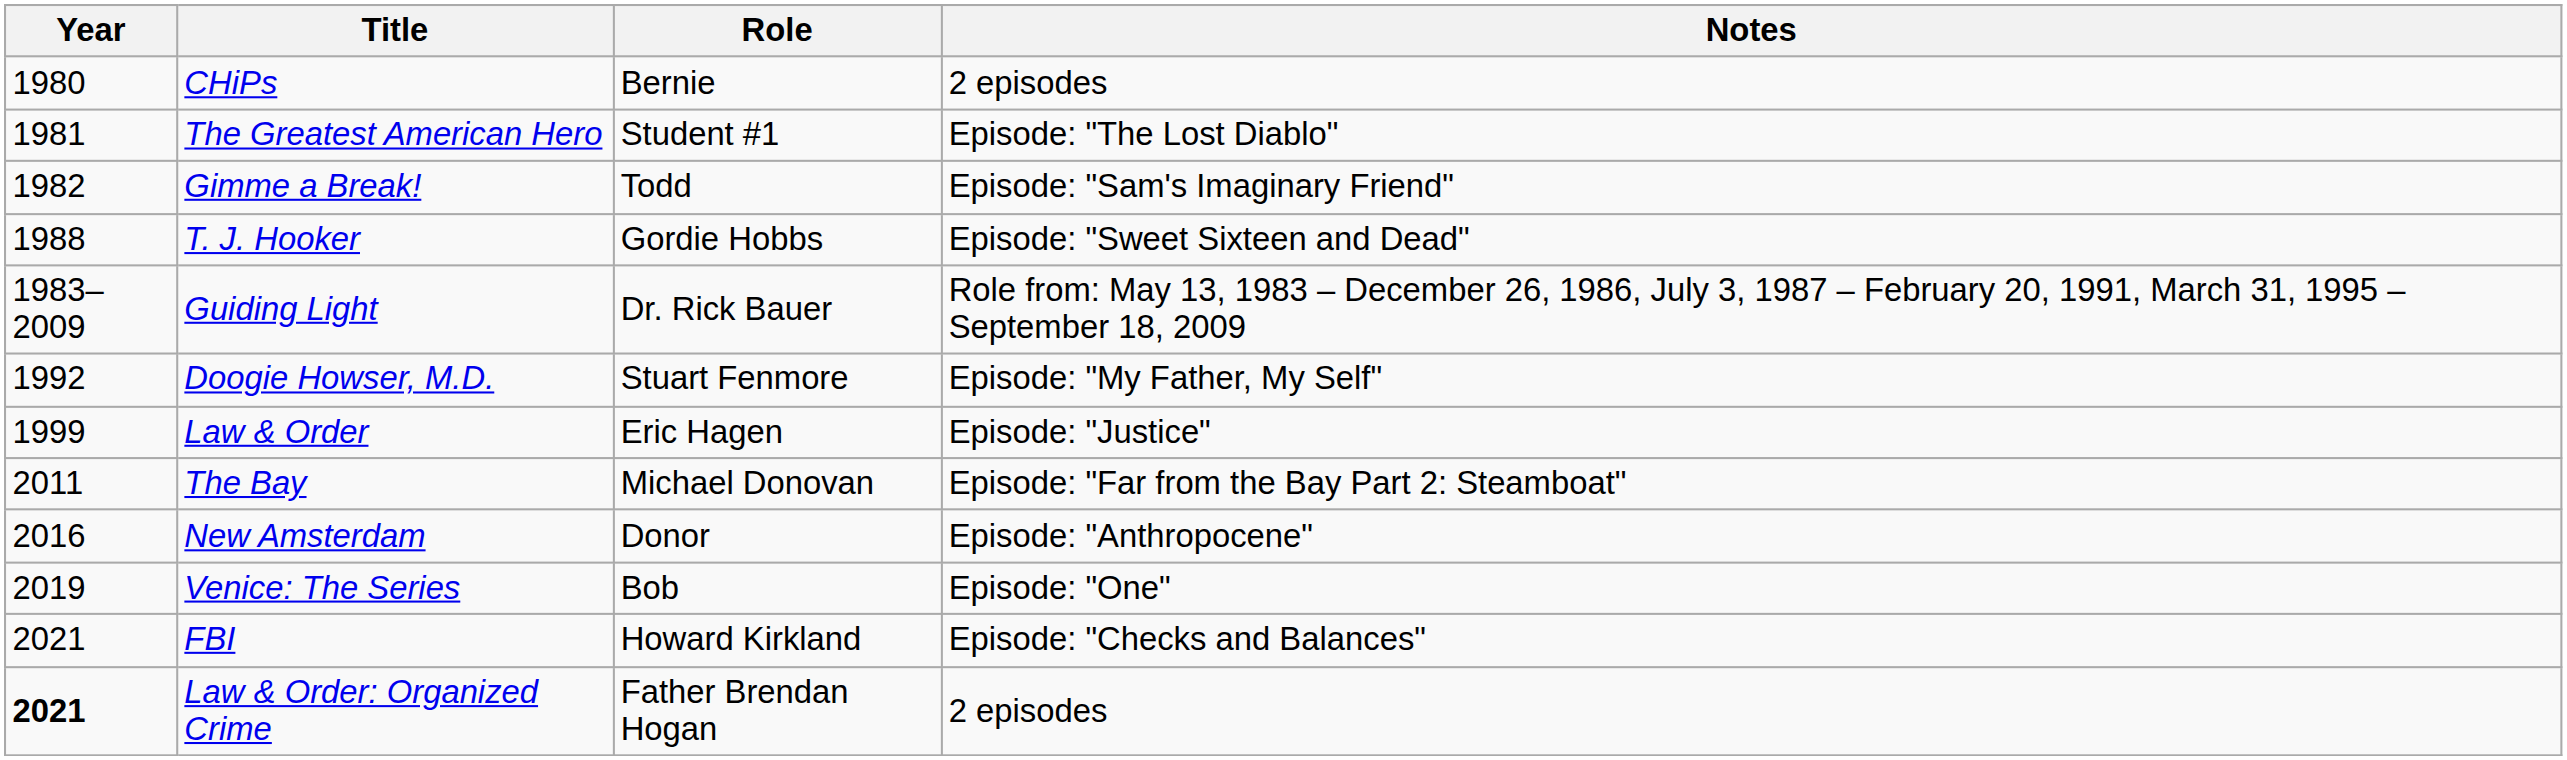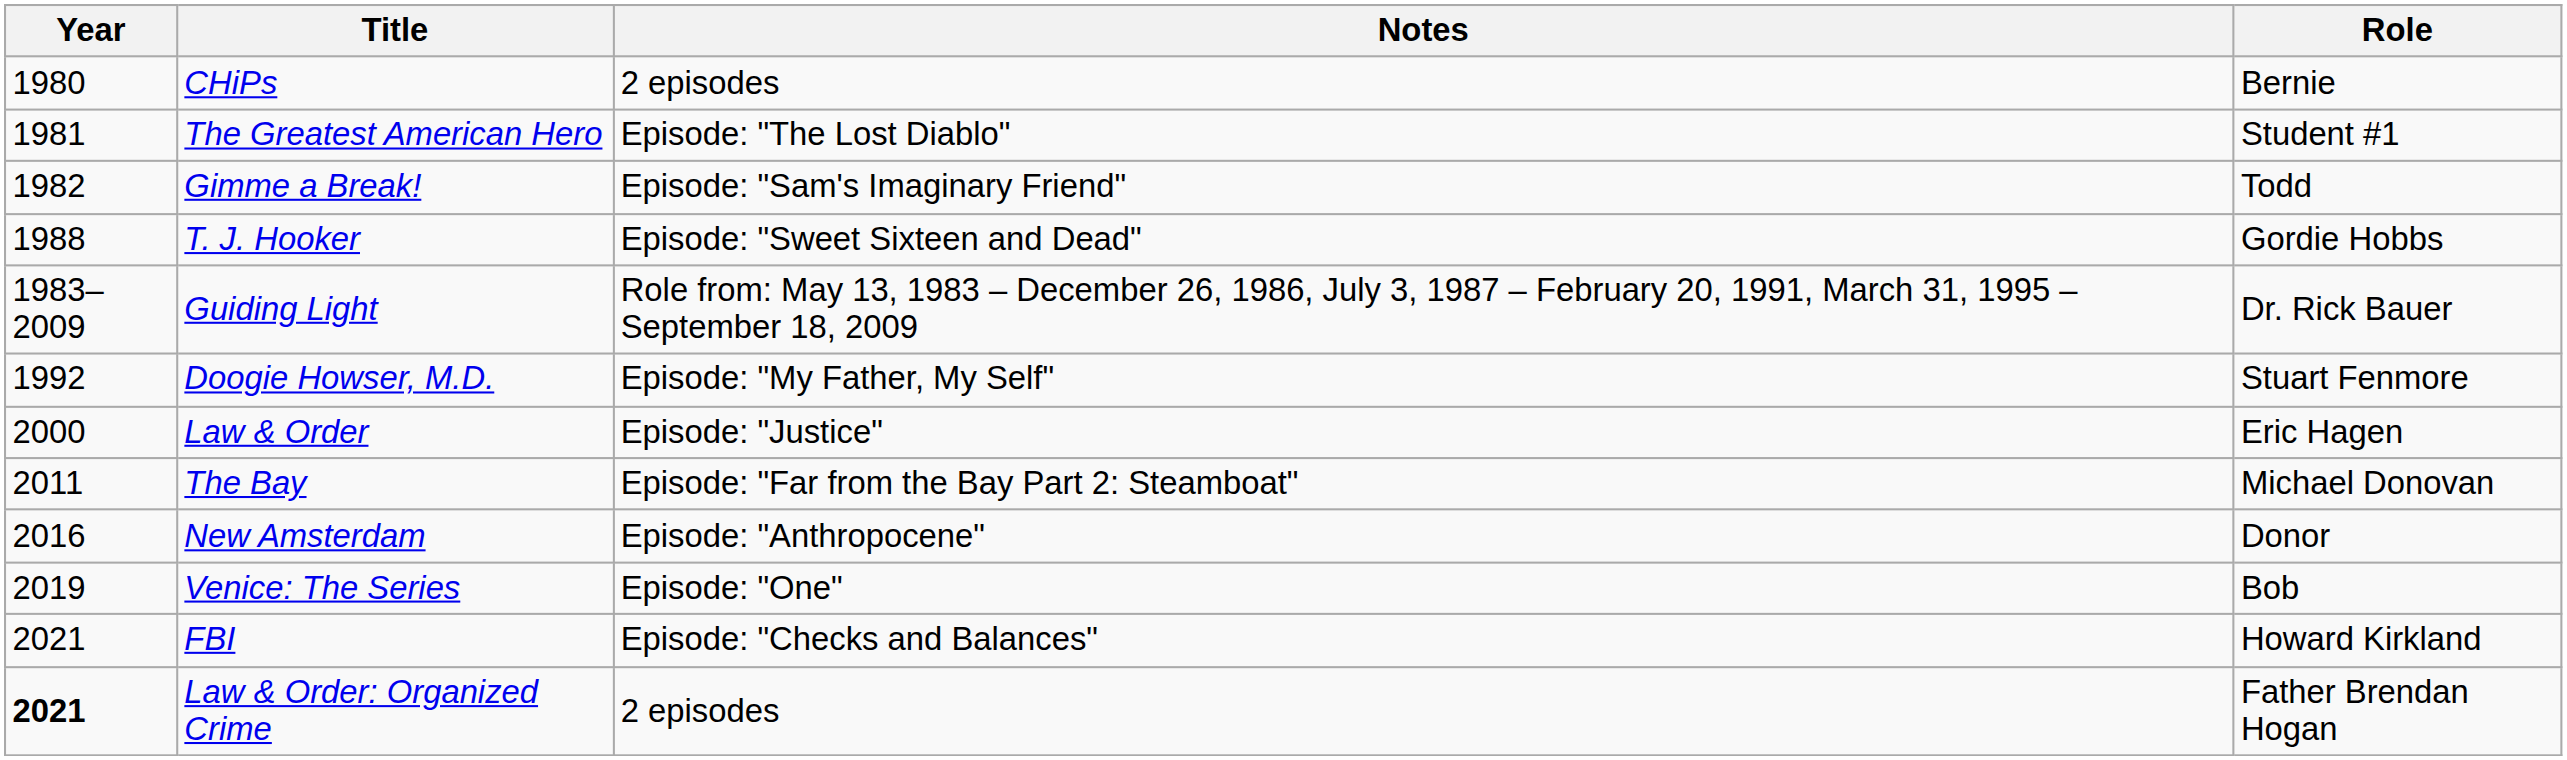columns swapped: Role <-> Notes
Law & Order | Year: 1999 -> 2000
